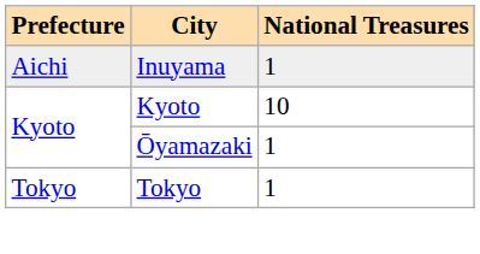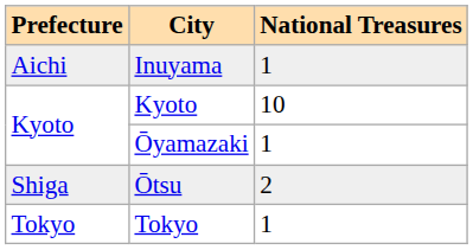+ row: Shiga | Ōtsu | 2
